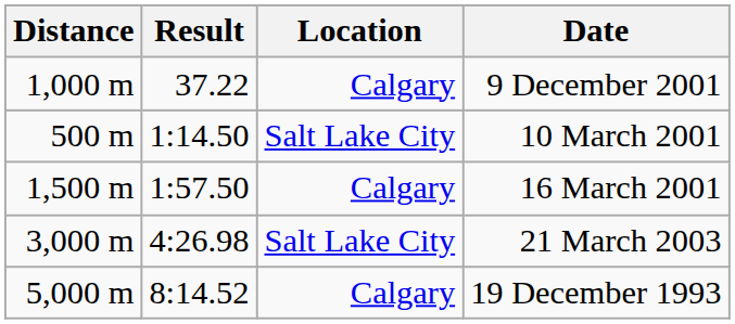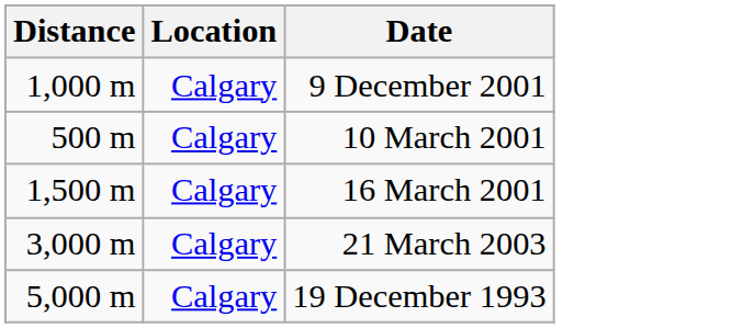- column: Result | 37.22 | 1:14.50 | 1:57.50 | 4:26.98 | 8:14.52
10 March 2001 | Location: Salt Lake City -> Calgary
21 March 2003 | Location: Salt Lake City -> Calgary
